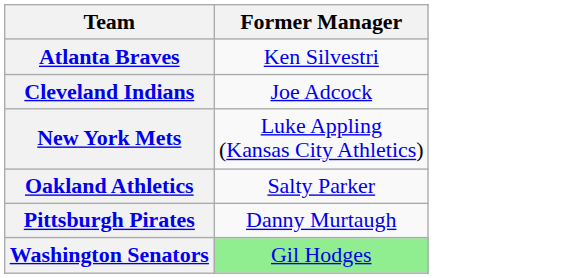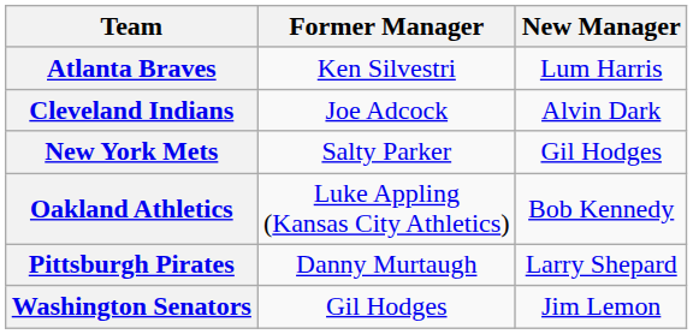+ column: New Manager | Lum Harris | Alvin Dark | Gil Hodges | Bob Kennedy | Larry Shepard | Jim Lemon
New York Mets | Former Manager: Luke Appling (Kansas City Athletics) -> Salty Parker
Oakland Athletics | Former Manager: Salty Parker -> Luke Appling (Kansas City Athletics)
Washington Senators | Former Manager: lightgreen background -> no background
